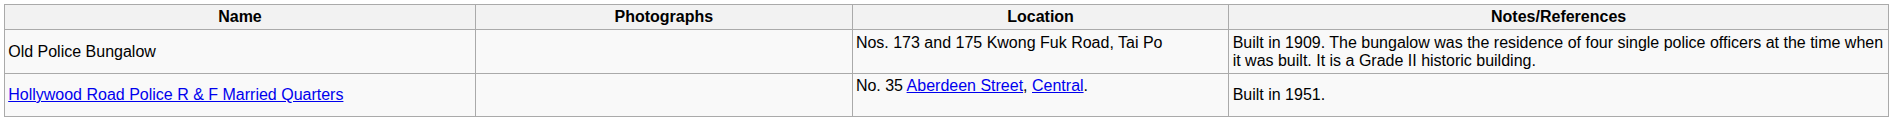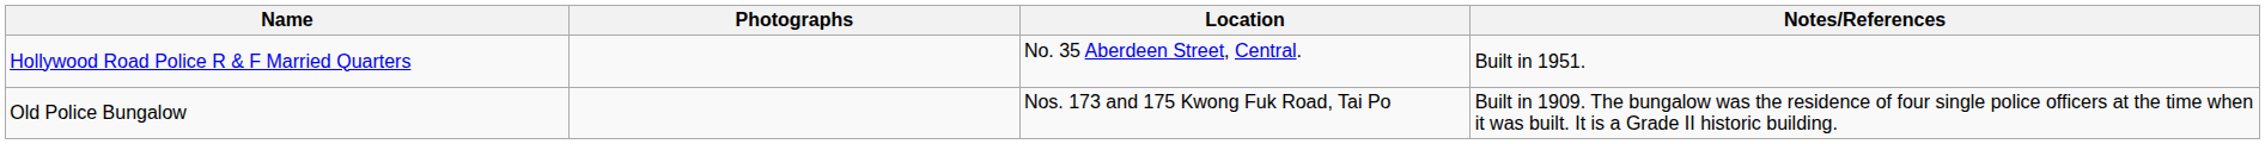rows swapped: Old Police Bungalow <-> Hollywood Road Police R & F Married Quarters
